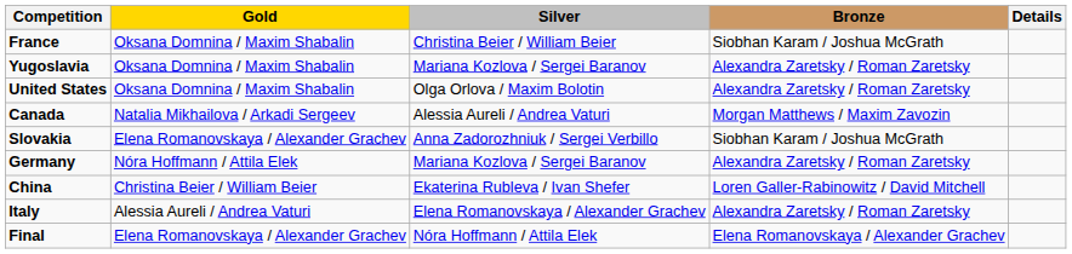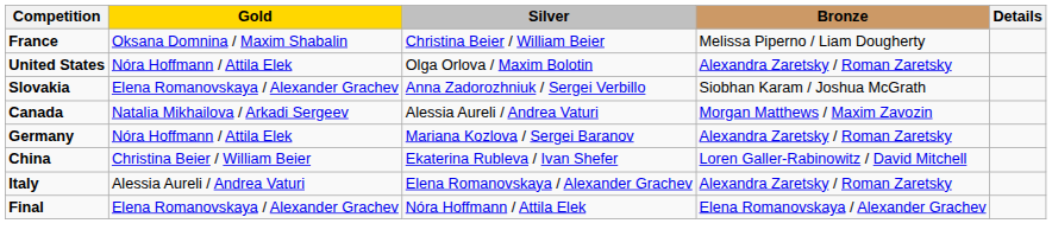France | Bronze: Siobhan Karam / Joshua McGrath -> Melissa Piperno / Liam Dougherty
- row: Yugoslavia | Oksana Domnina / Maxim Shabalin | Mariana Kozlova / Sergei Baranov | Alexandra Zaretsky / Roman Zaretsky
United States | Gold: Oksana Domnina / Maxim Shabalin -> Nóra Hoffmann / Attila Elek
rows swapped: Canada <-> Slovakia
